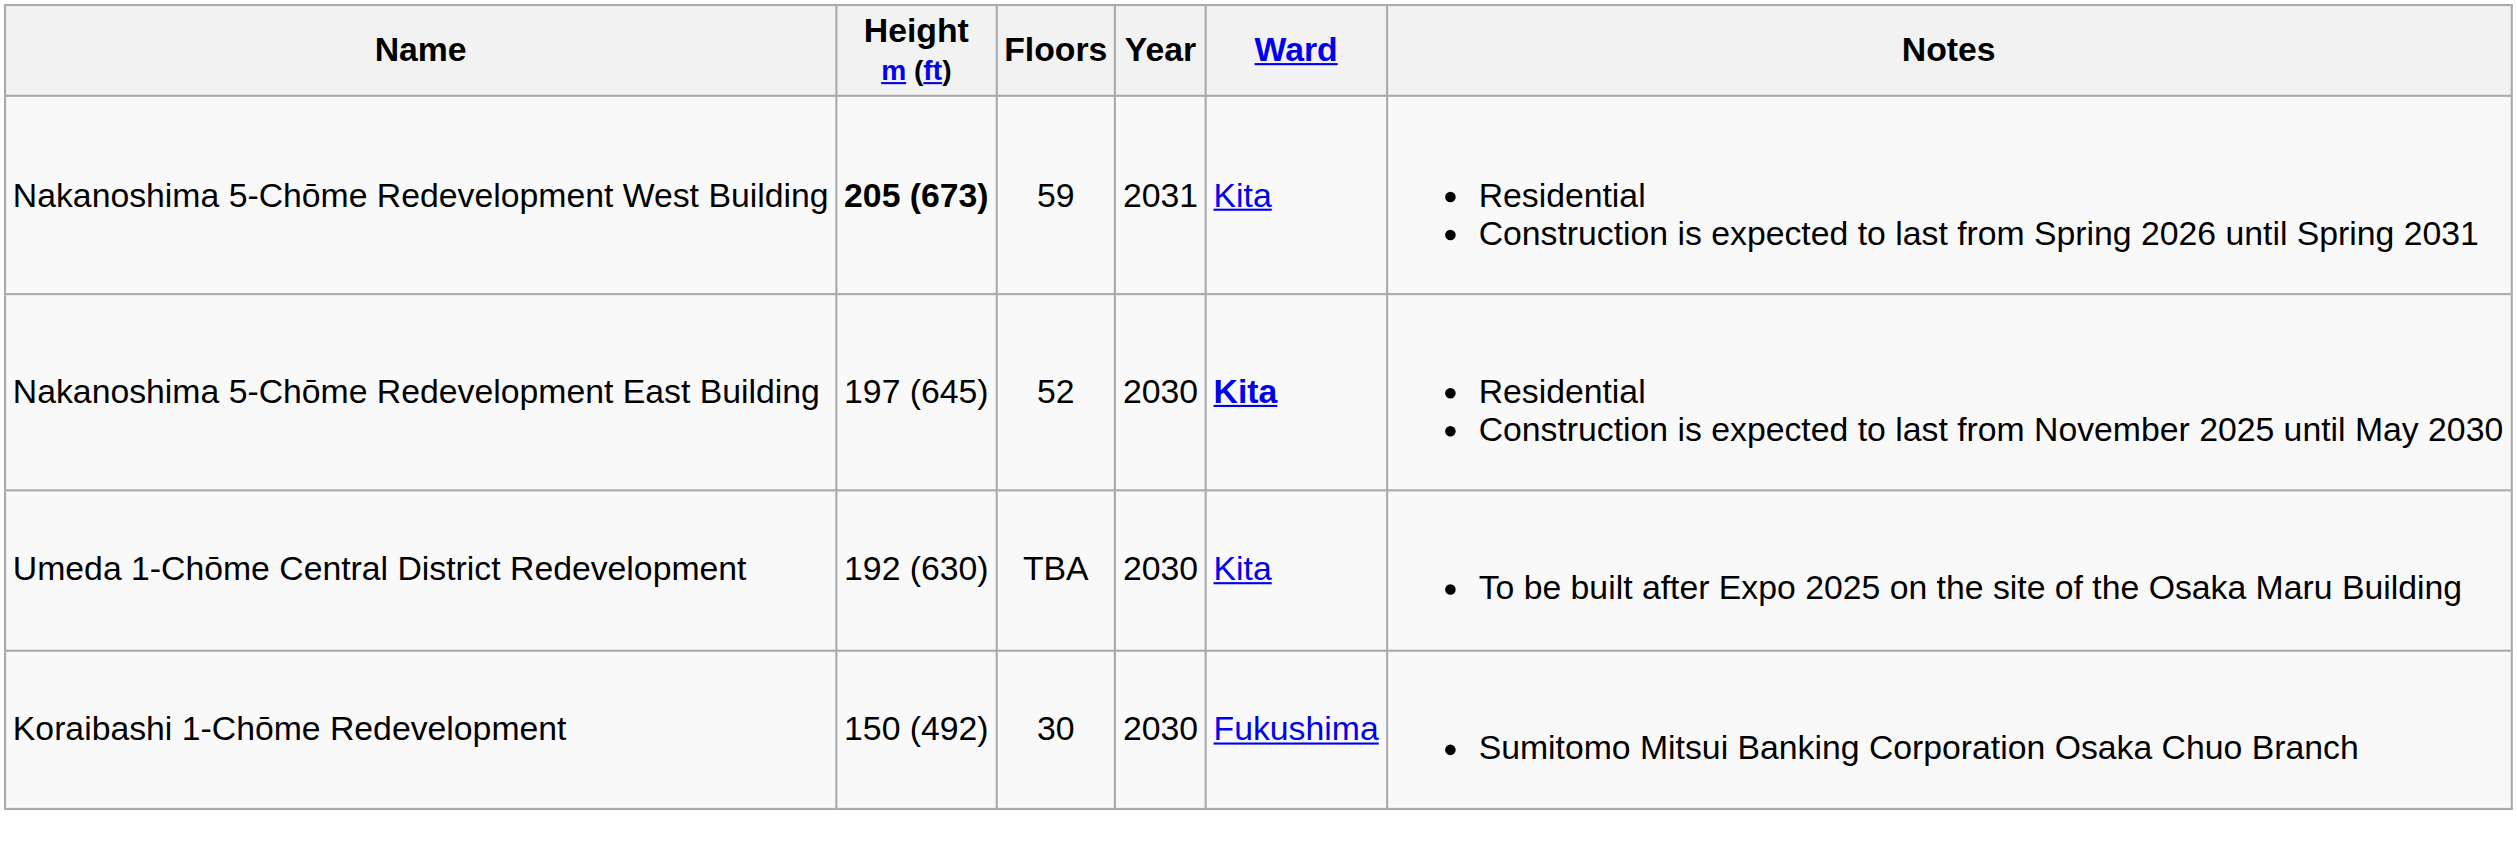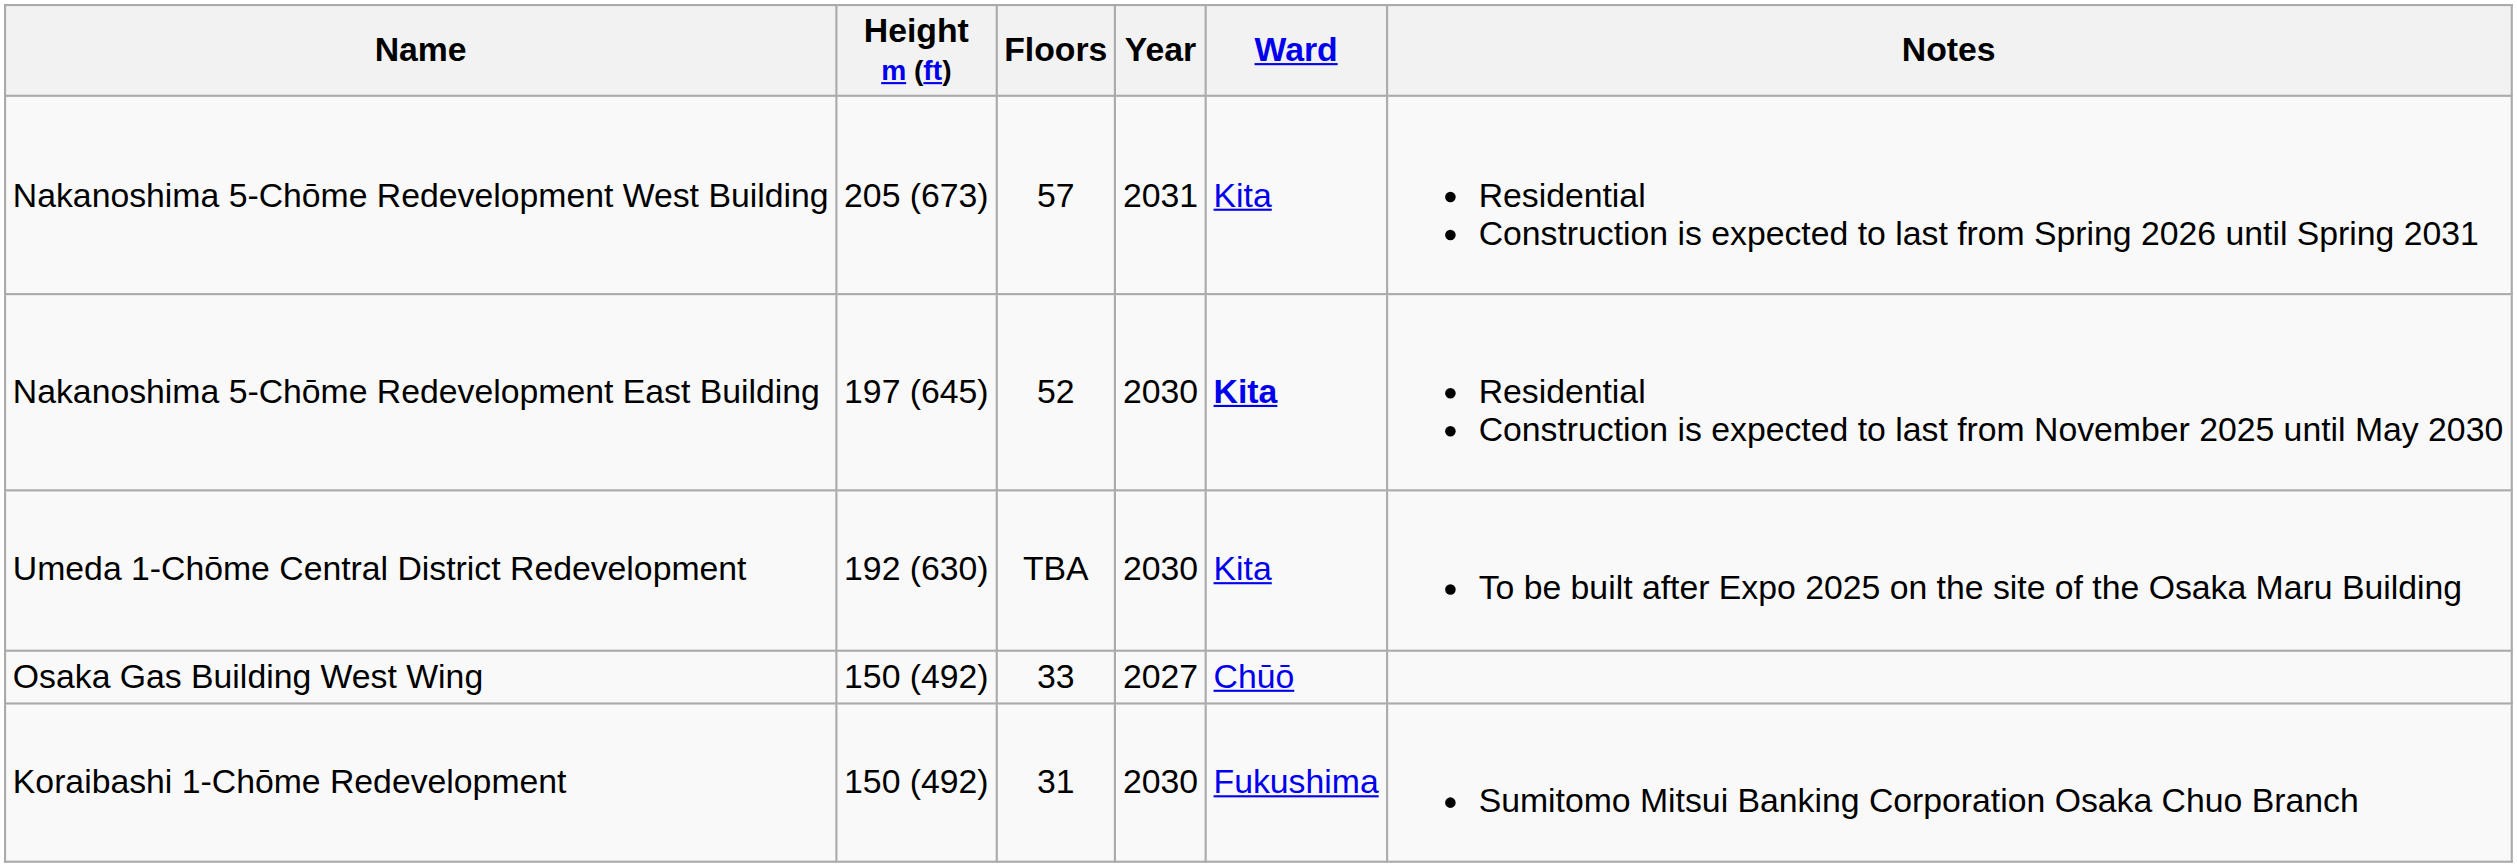Nakanoshima 5-Chōme Redevelopment West Building | Height m (ft): bold -> normal
Nakanoshima 5-Chōme Redevelopment West Building | Floors: 59 -> 57
+ row: Osaka Gas Building West Wing | 150 (492) | 33 | 2027 | Chūō
Koraibashi 1-Chōme Redevelopment | Floors: 30 -> 31
